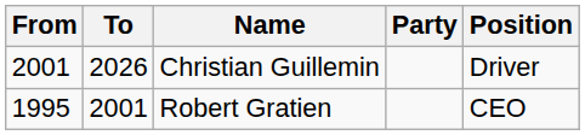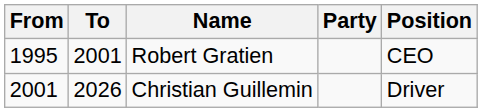rows swapped: Robert Gratien <-> Christian Guillemin
